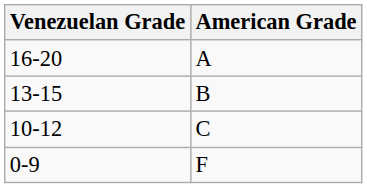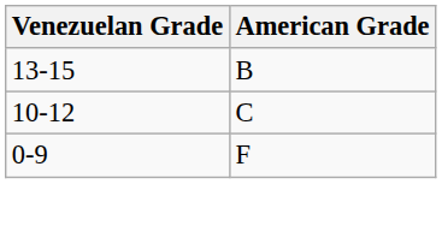- row: 16-20 | A
